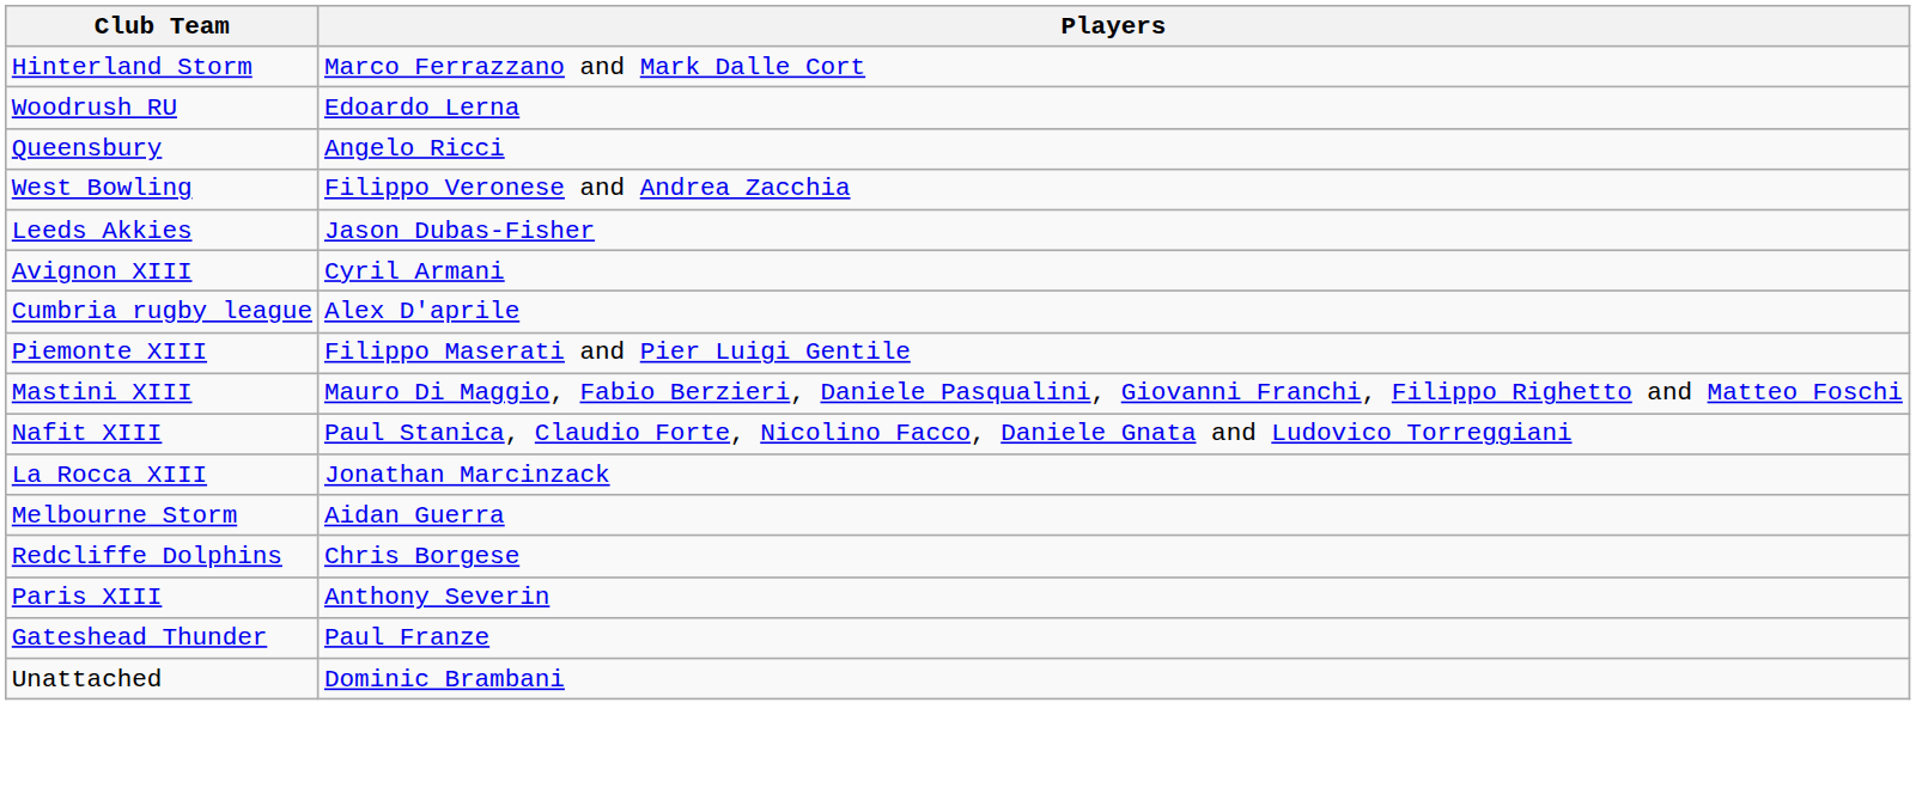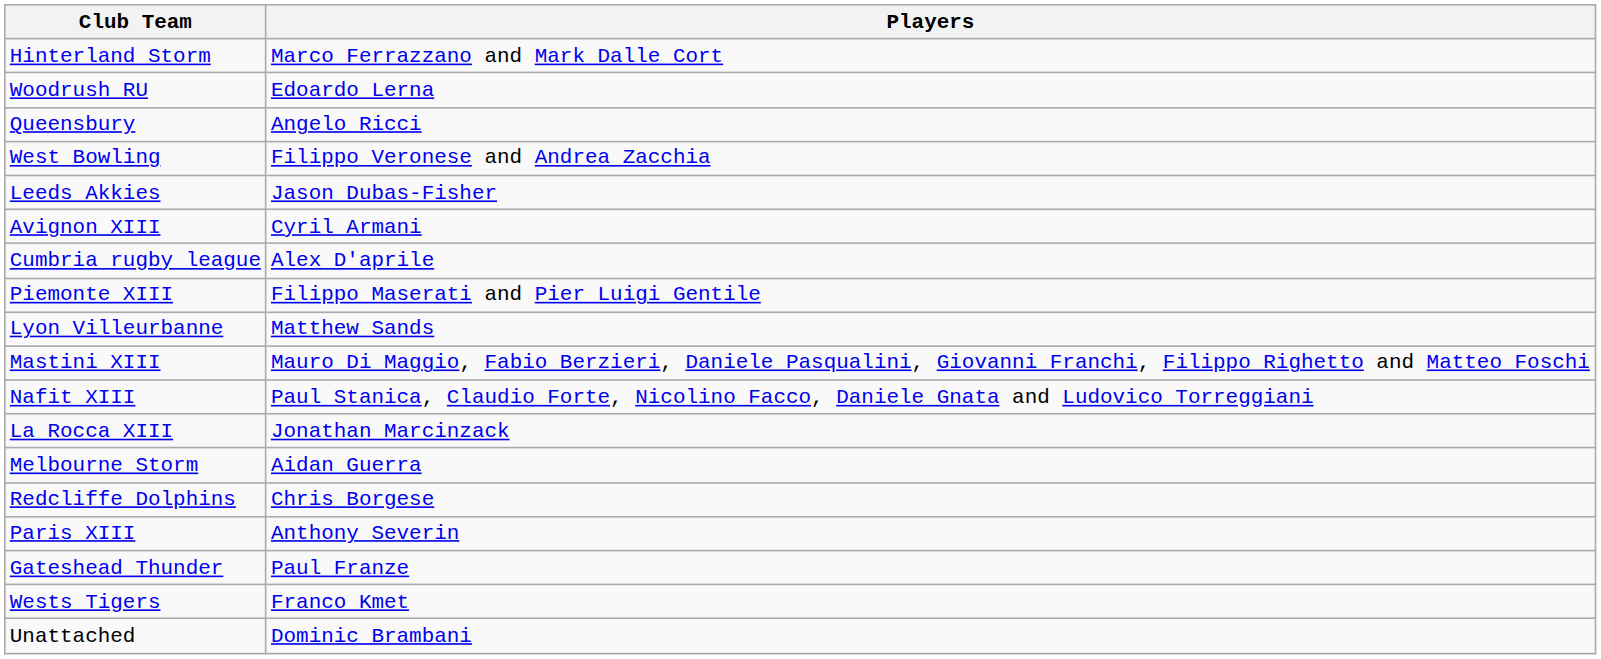+ row: Lyon Villeurbanne | Matthew Sands
+ row: Wests Tigers | Franco Kmet
